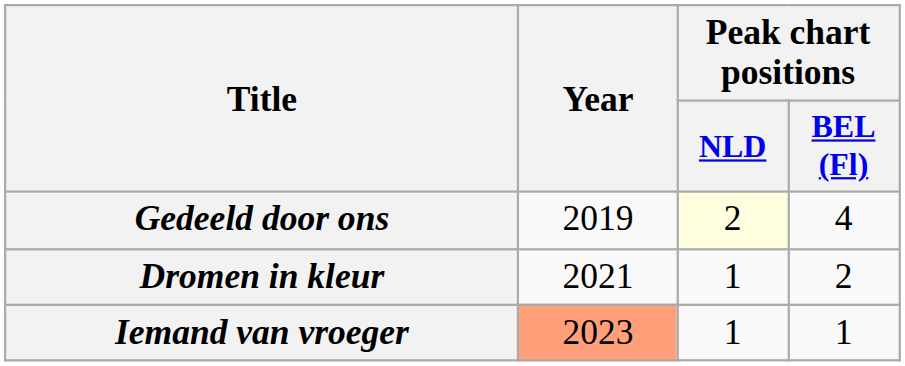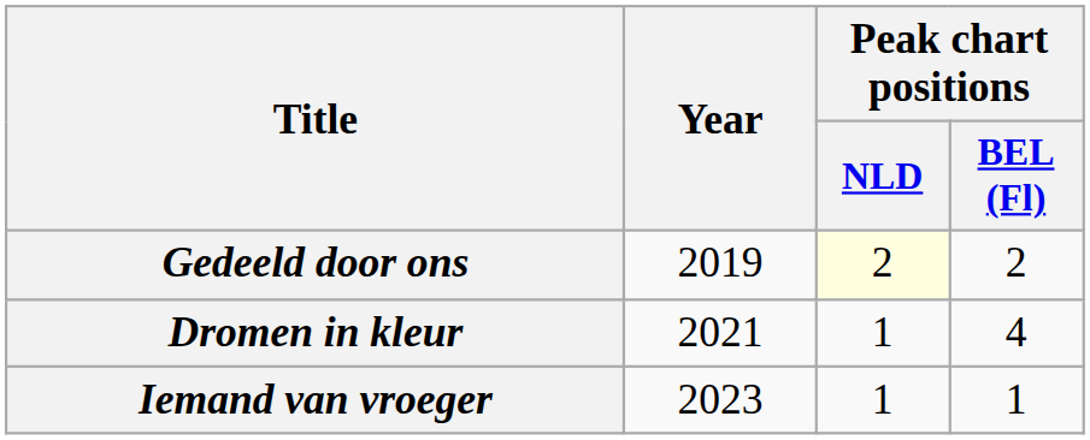Gedeeld door ons | Peak chart positions / BEL (Fl): 4 -> 2
Dromen in kleur | Peak chart positions / BEL (Fl): 2 -> 4
Iemand van vroeger | Year: lightsalmon background -> no background
